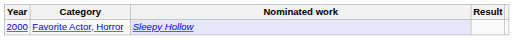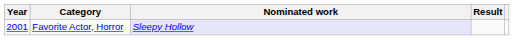Favorite Actor, Horror | Year: 2000 -> 2001
